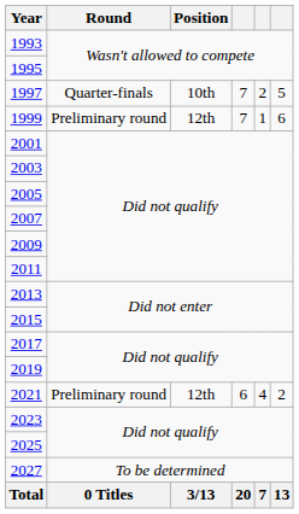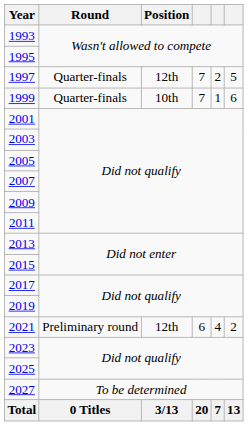1997 | Position: 10th -> 12th
1999 | Round: Preliminary round -> Quarter-finals
1999 | Position: 12th -> 10th
